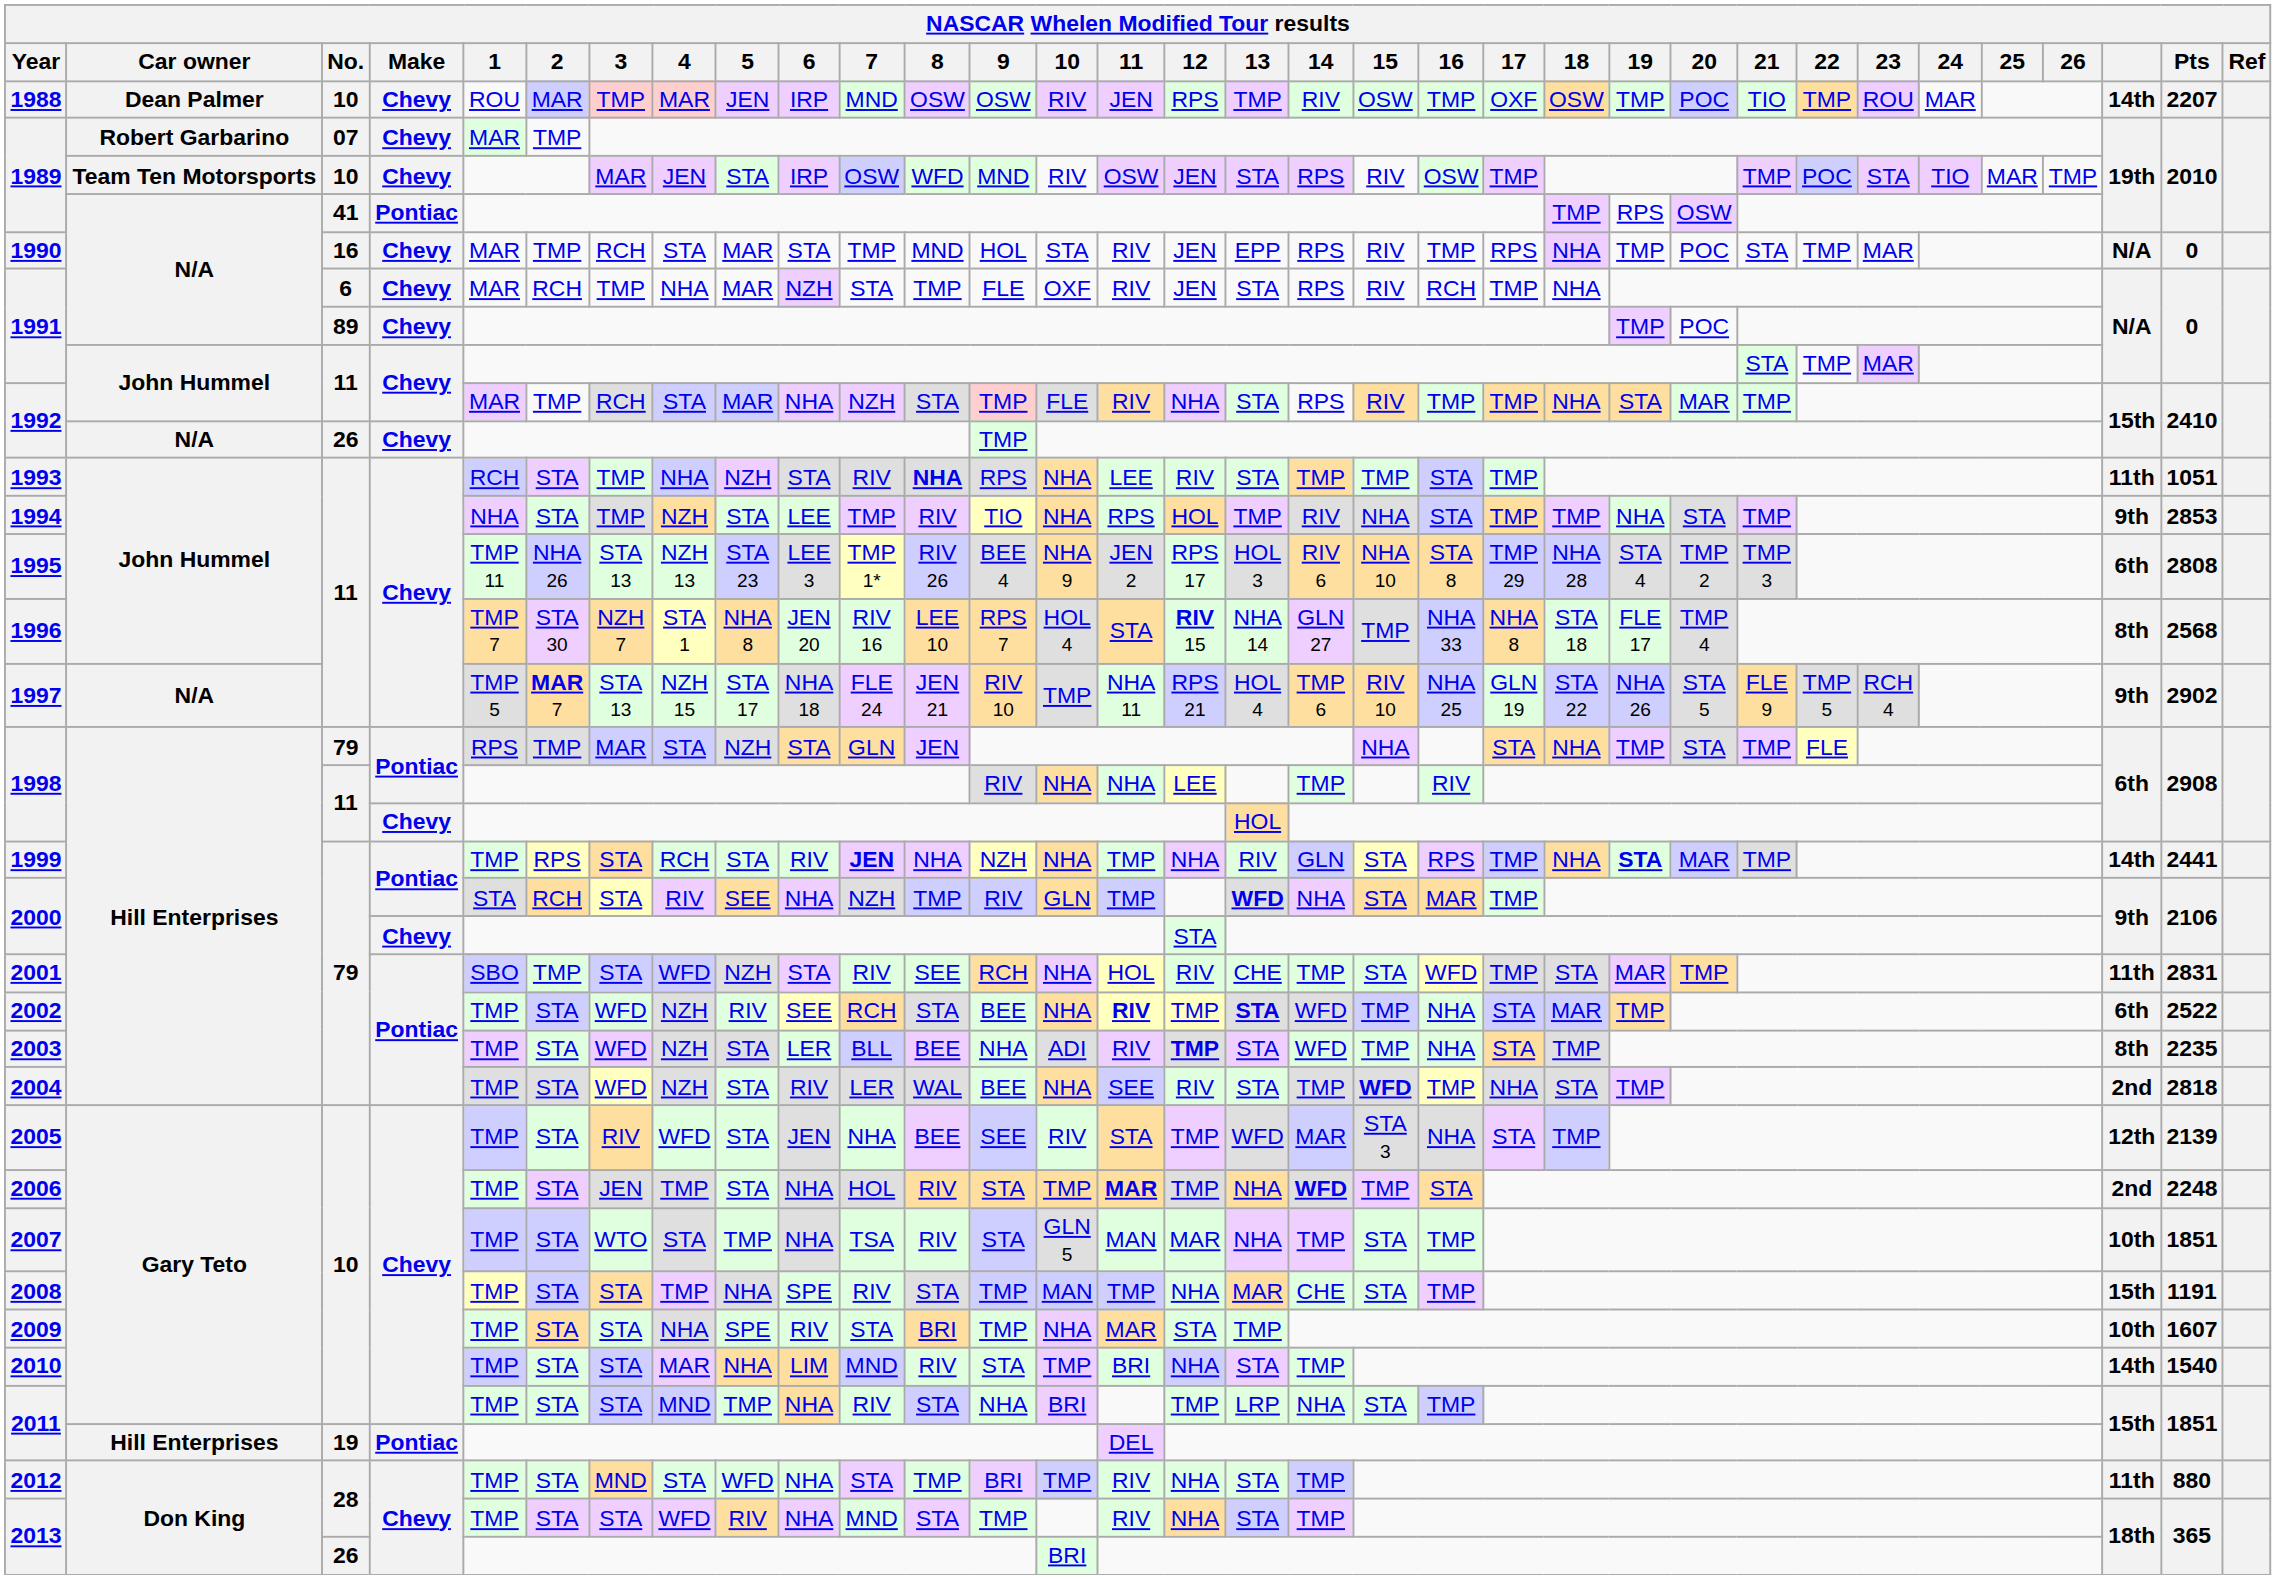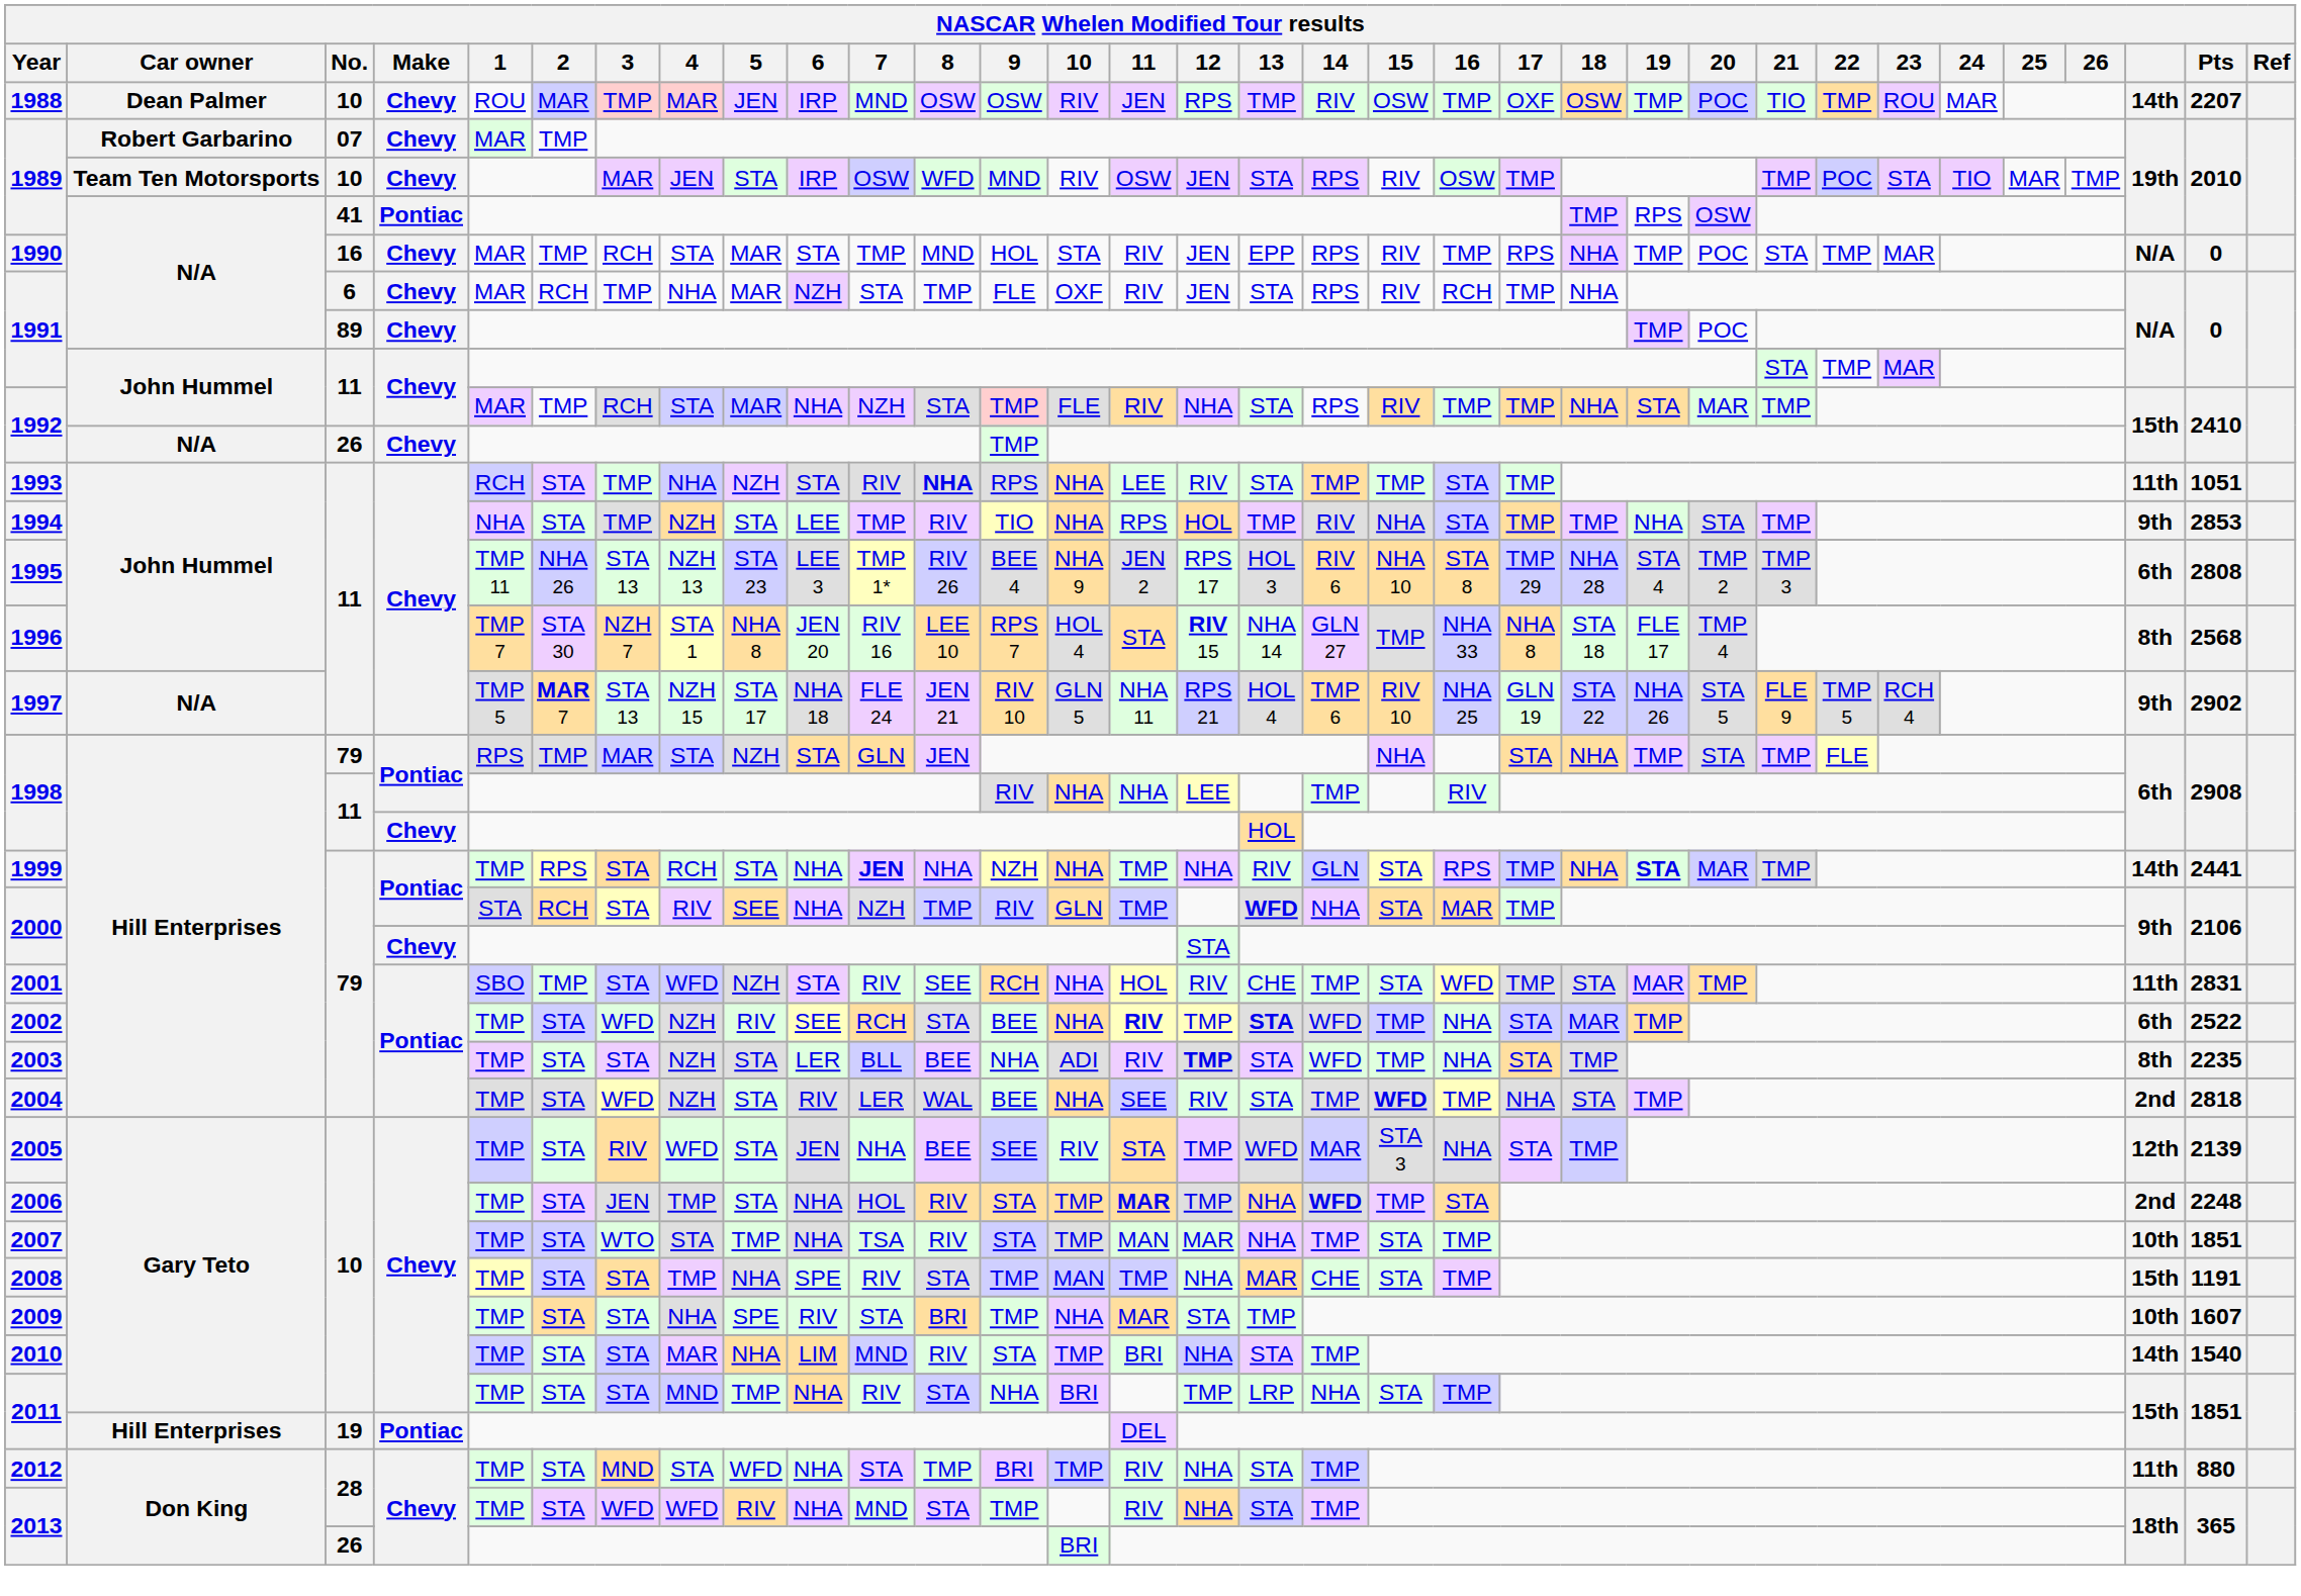1997 | 10: TMP -> GLN 5
1999 | 6: RIV -> NHA
2003 | 3: WFD -> STA
2007 | 10: GLN 5 -> TMP
2013 / 28 | 3: STA -> WFD
